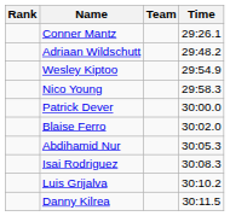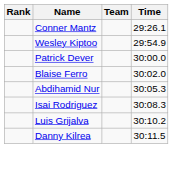- row: Adriaan Wildschutt | 29:48.2
- row: Nico Young | 29:58.3
